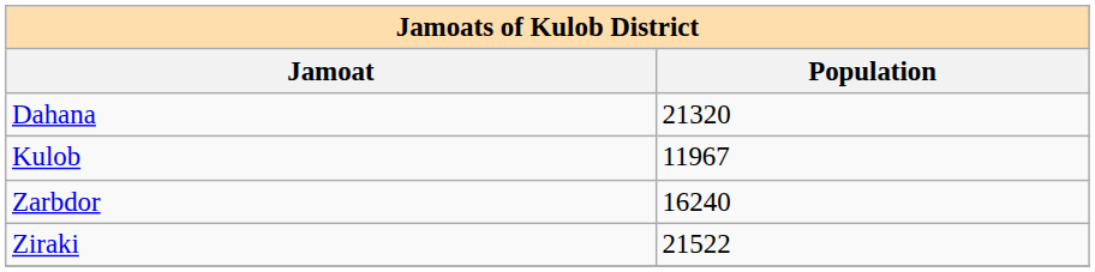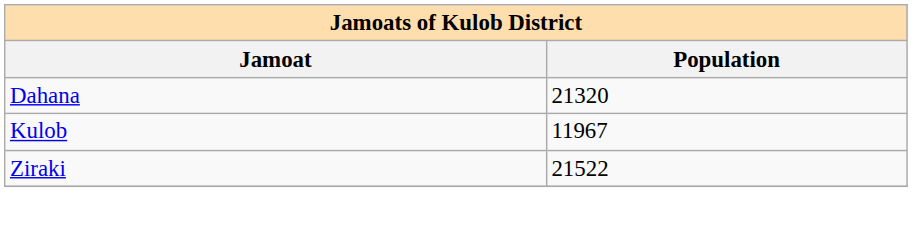- row: Zarbdor | 16240
